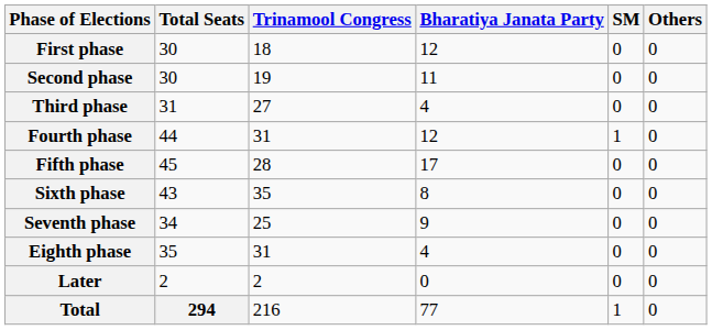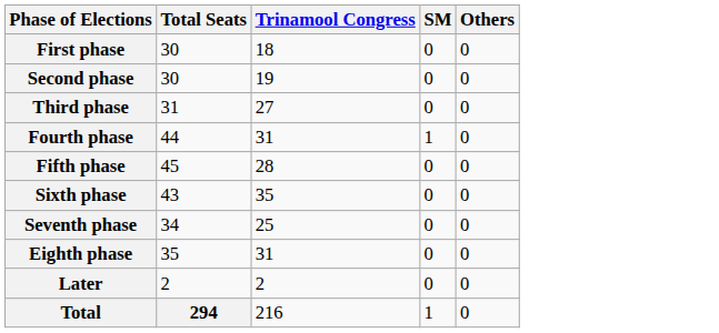- column: Bharatiya Janata Party | 12 | 11 | 4 | 12 | 17 | 8 | 9 | 4 | 0 | 77
